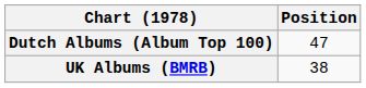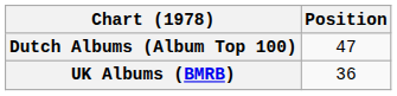UK Albums (BMRB) | Position: 38 -> 36
